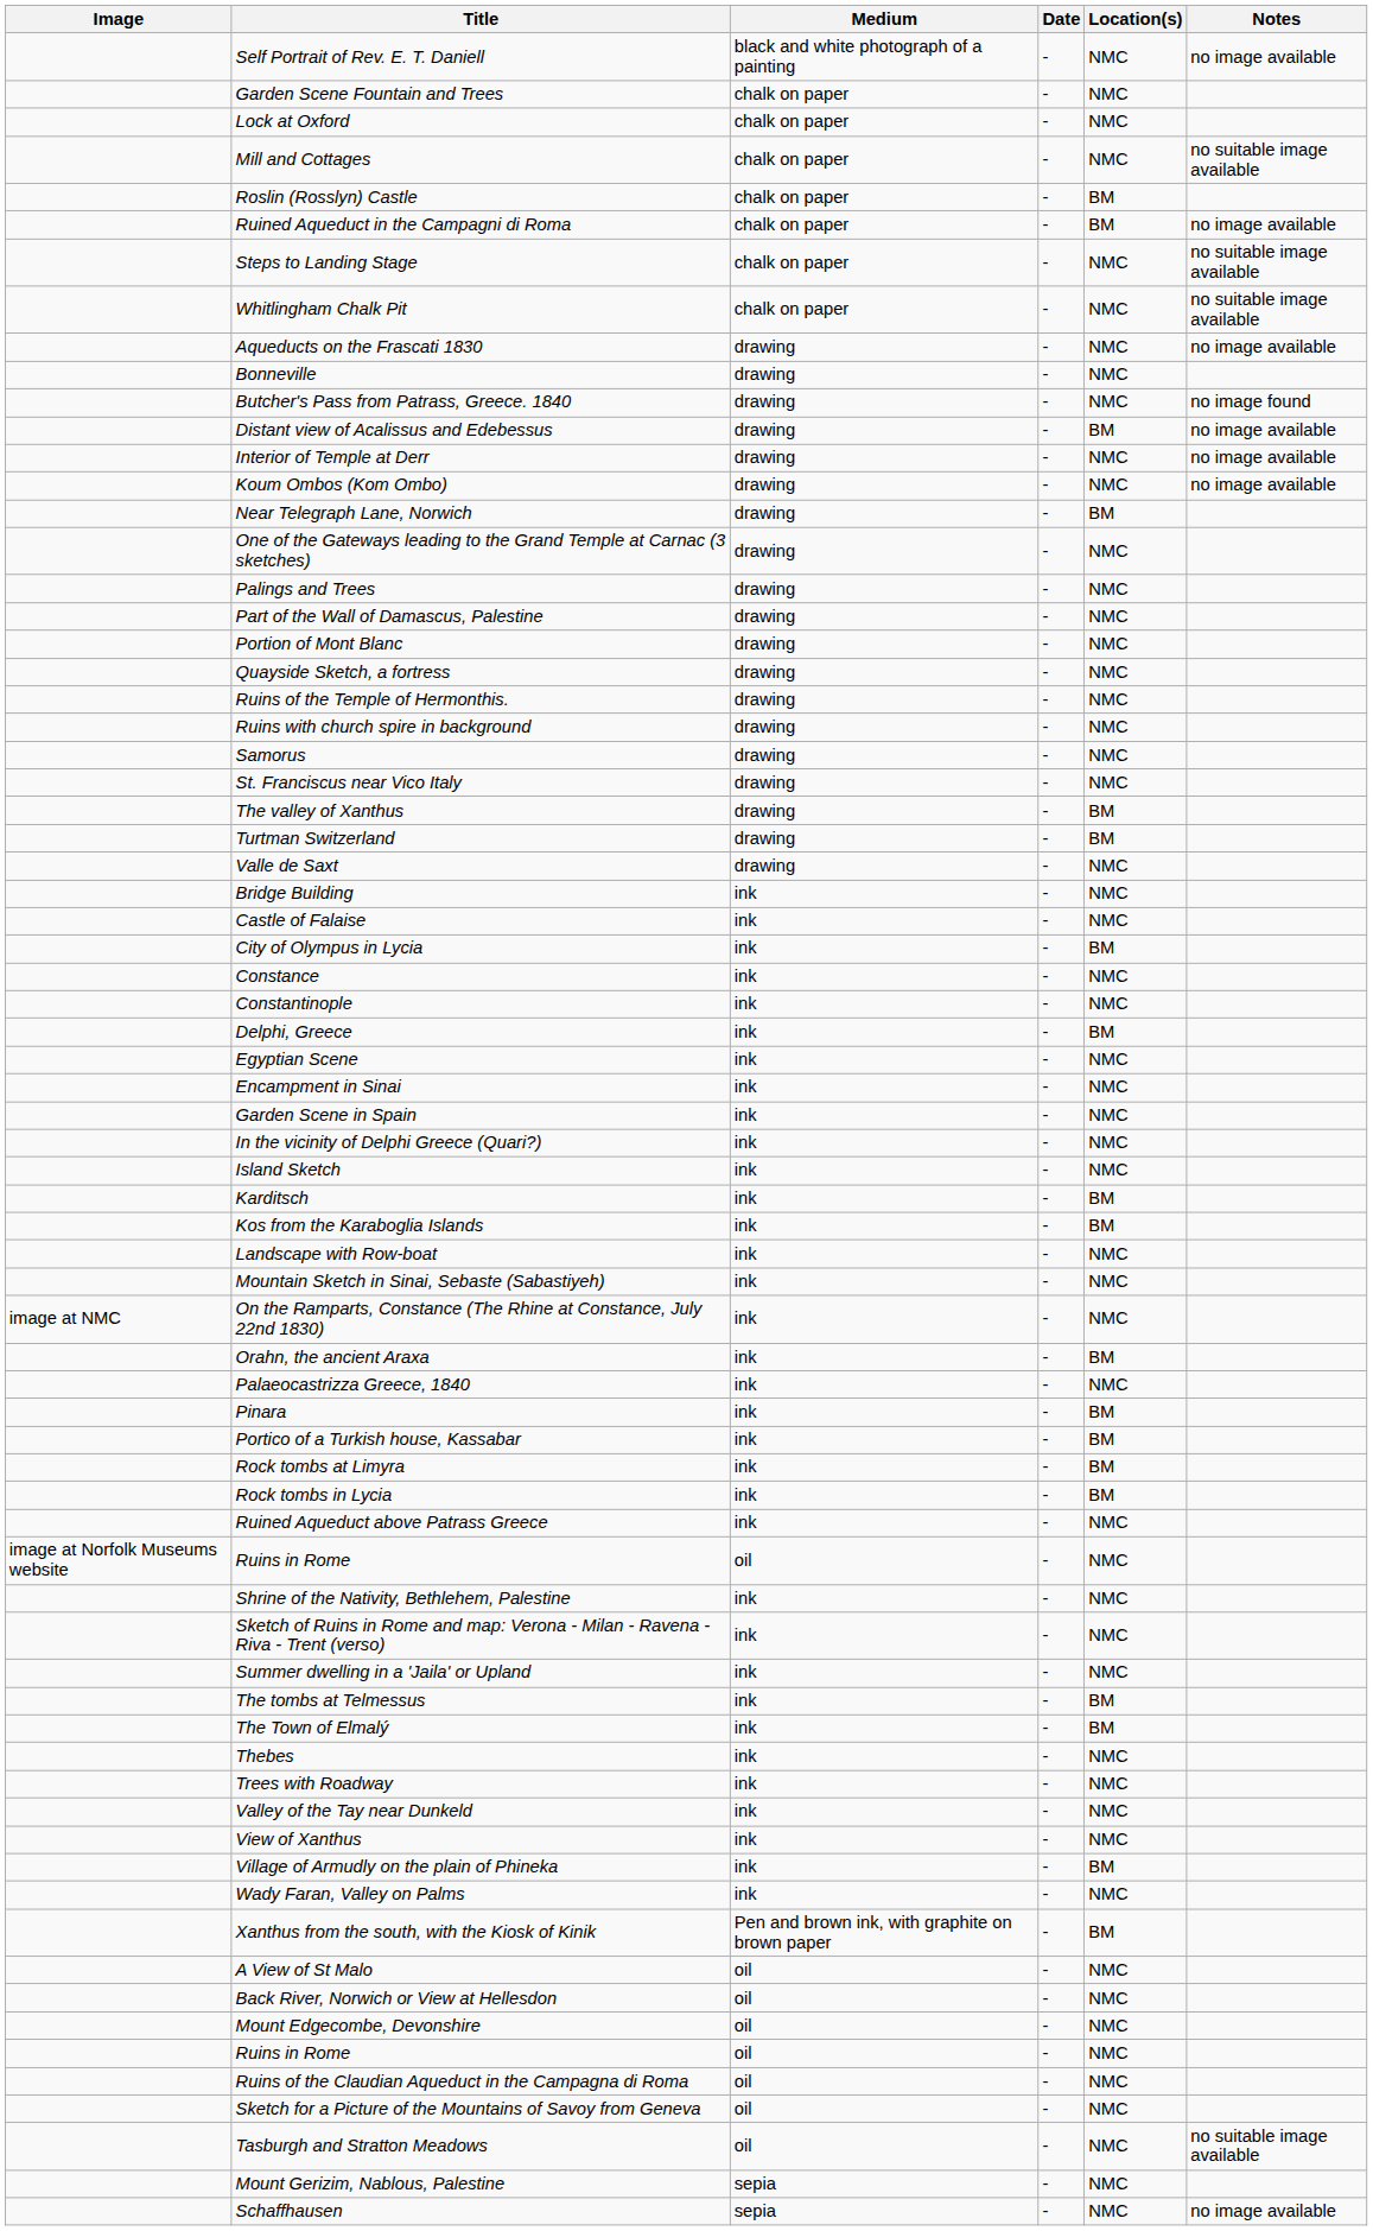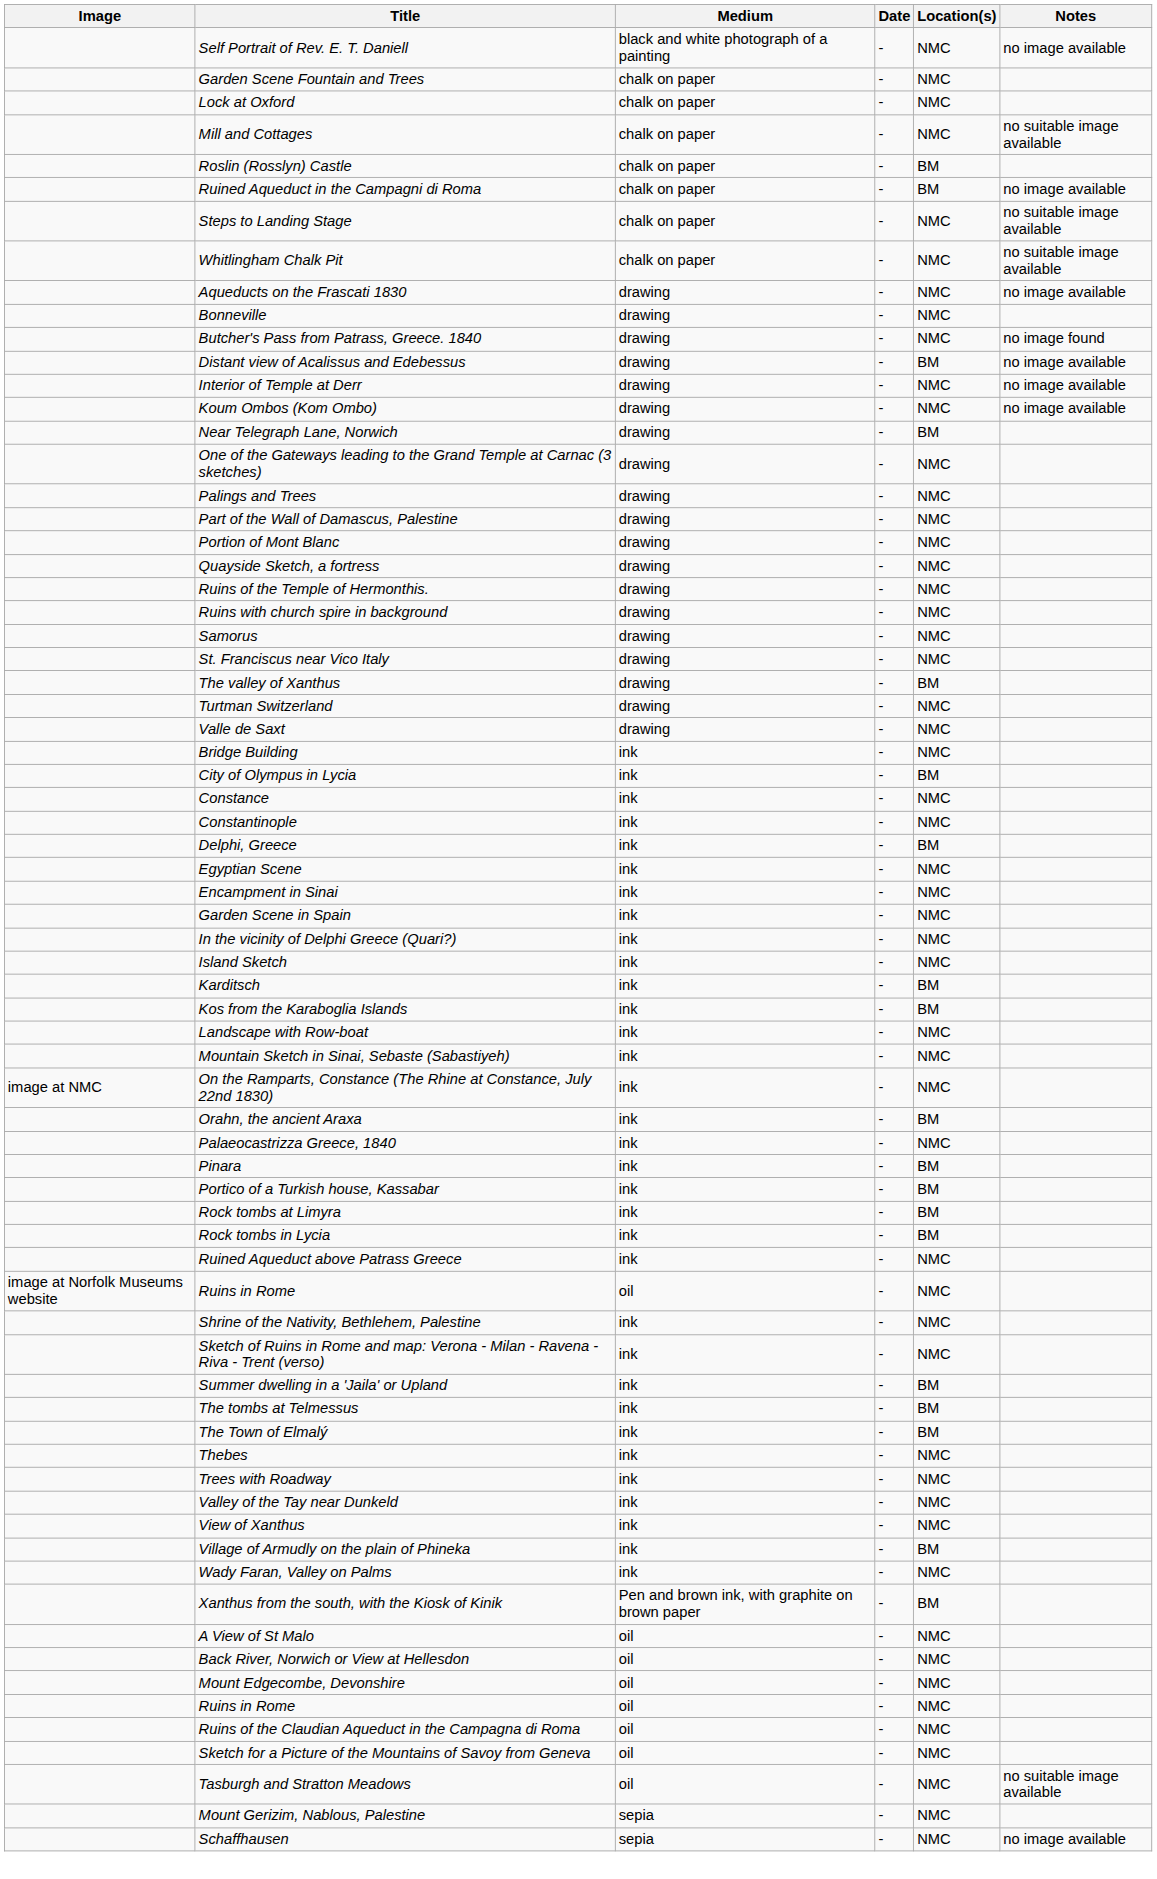Turtman Switzerland | Location(s): BM -> NMC
- row: Castle of Falaise | ink | - | NMC
Summer dwelling in a 'Jaila' or Upland | Location(s): NMC -> BM
